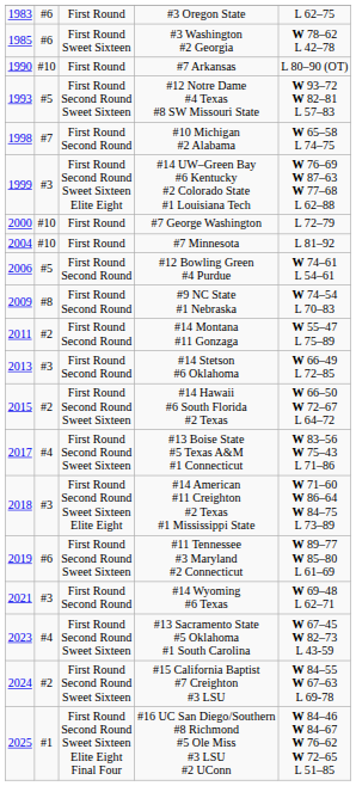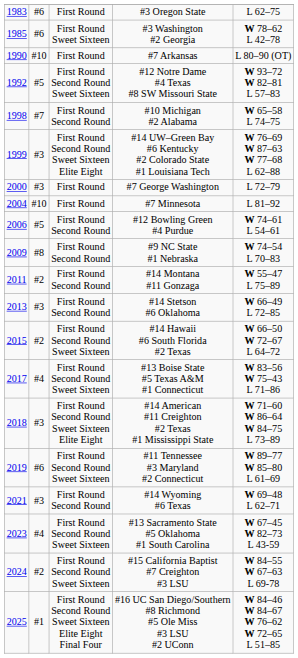#12 Notre Dame #4 Texas #8 SW Missouri State | column 1: 1993 -> 1992
#7 George Washington | column 2: #10 -> #3
